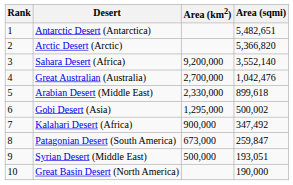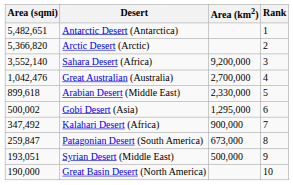columns swapped: Rank <-> Area (sqmi)
